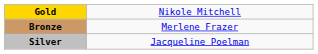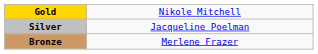rows swapped: Silver <-> Bronze
